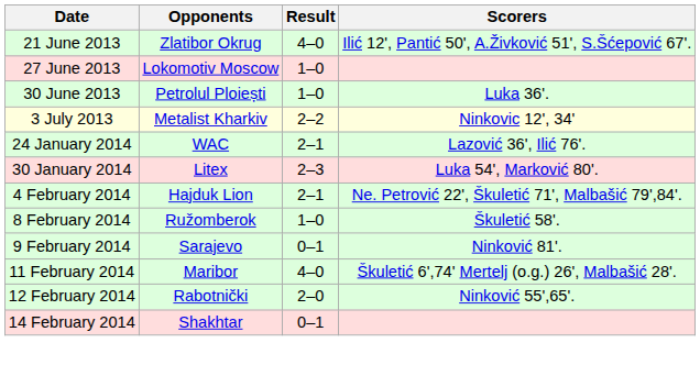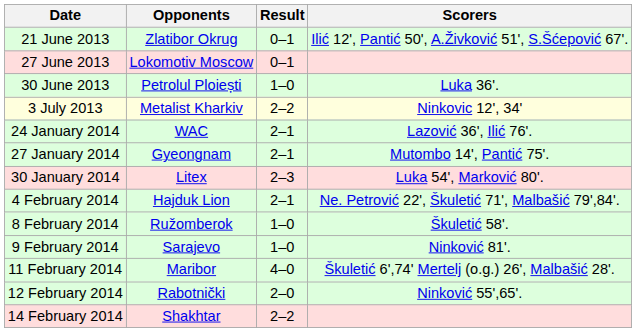21 June 2013 | Result: 4–0 -> 0–1
27 June 2013 | Result: 1–0 -> 0–1
+ row: 27 January 2014 | Gyeongnam | 2–1 | Mutombo 14', Pantić 75'.
9 February 2014 | Result: 0–1 -> 1–0
14 February 2014 | Result: 0–1 -> 2–2
